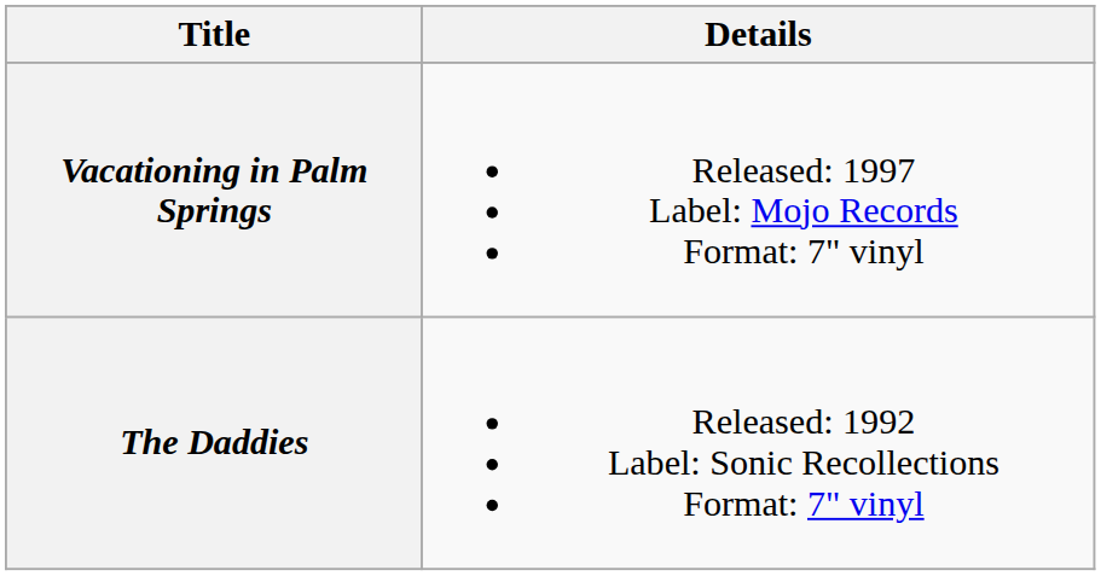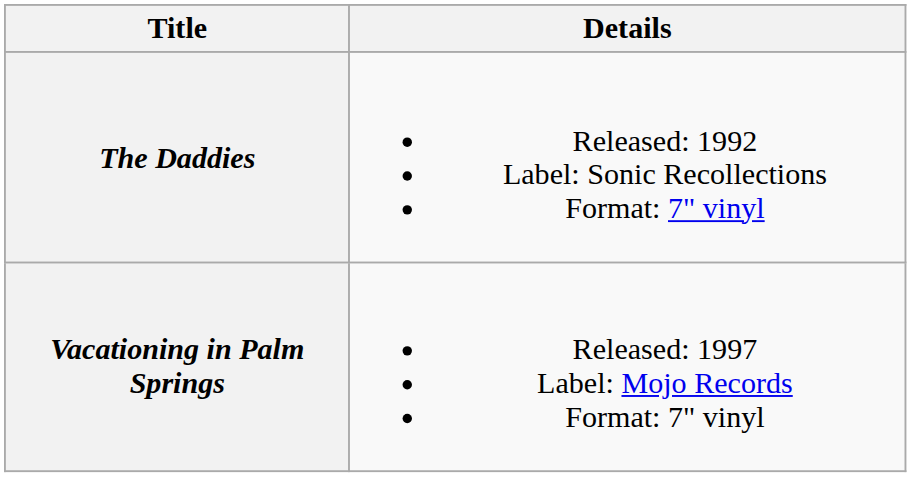rows swapped: The Daddies <-> Vacationing in Palm Springs
